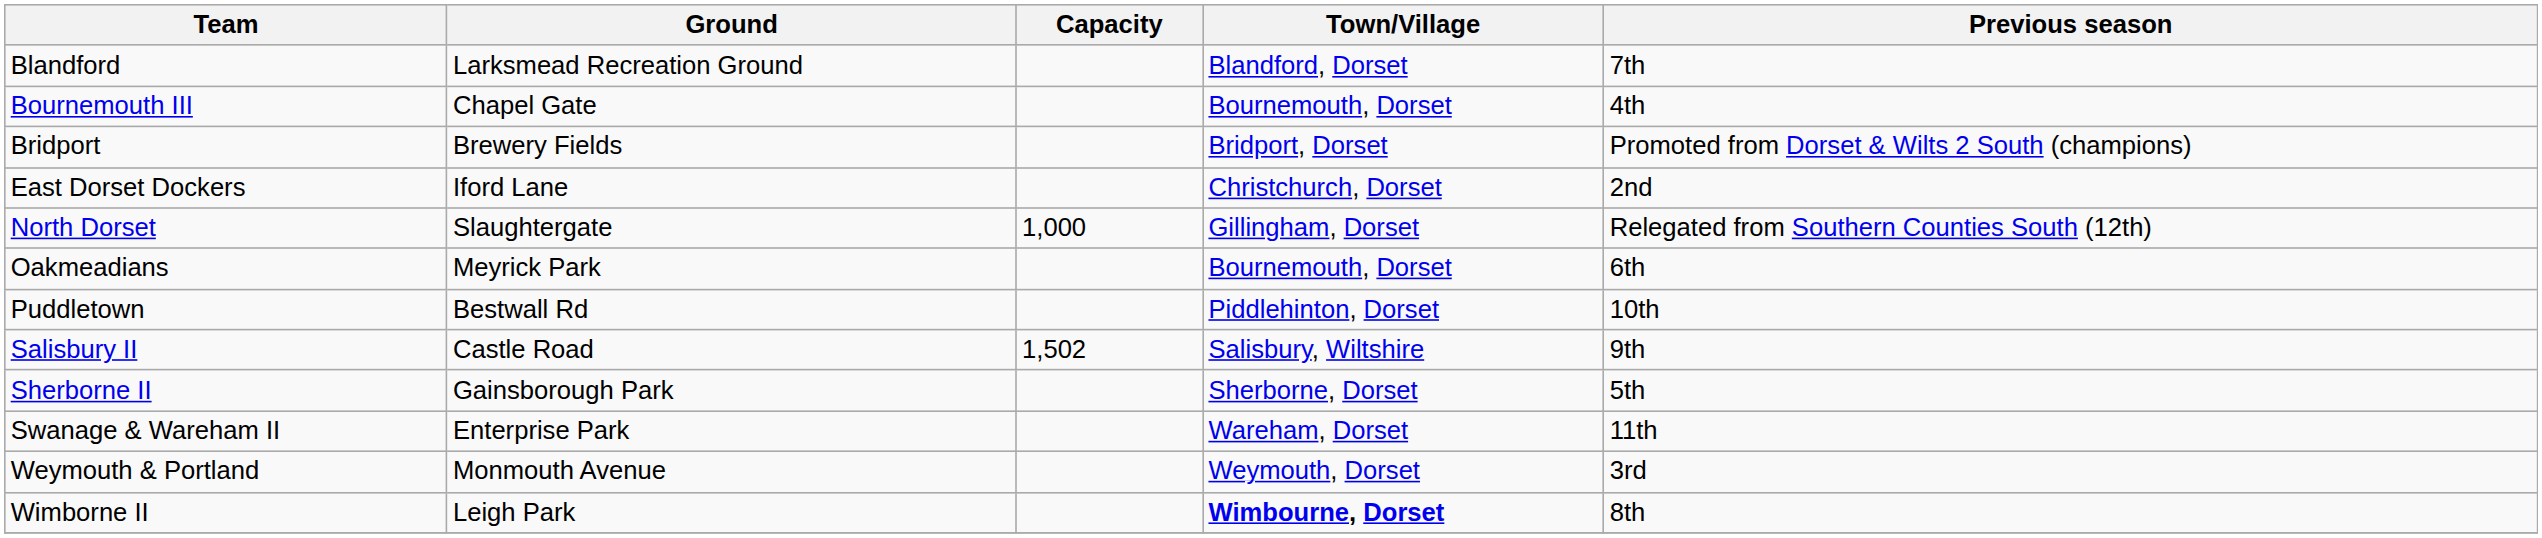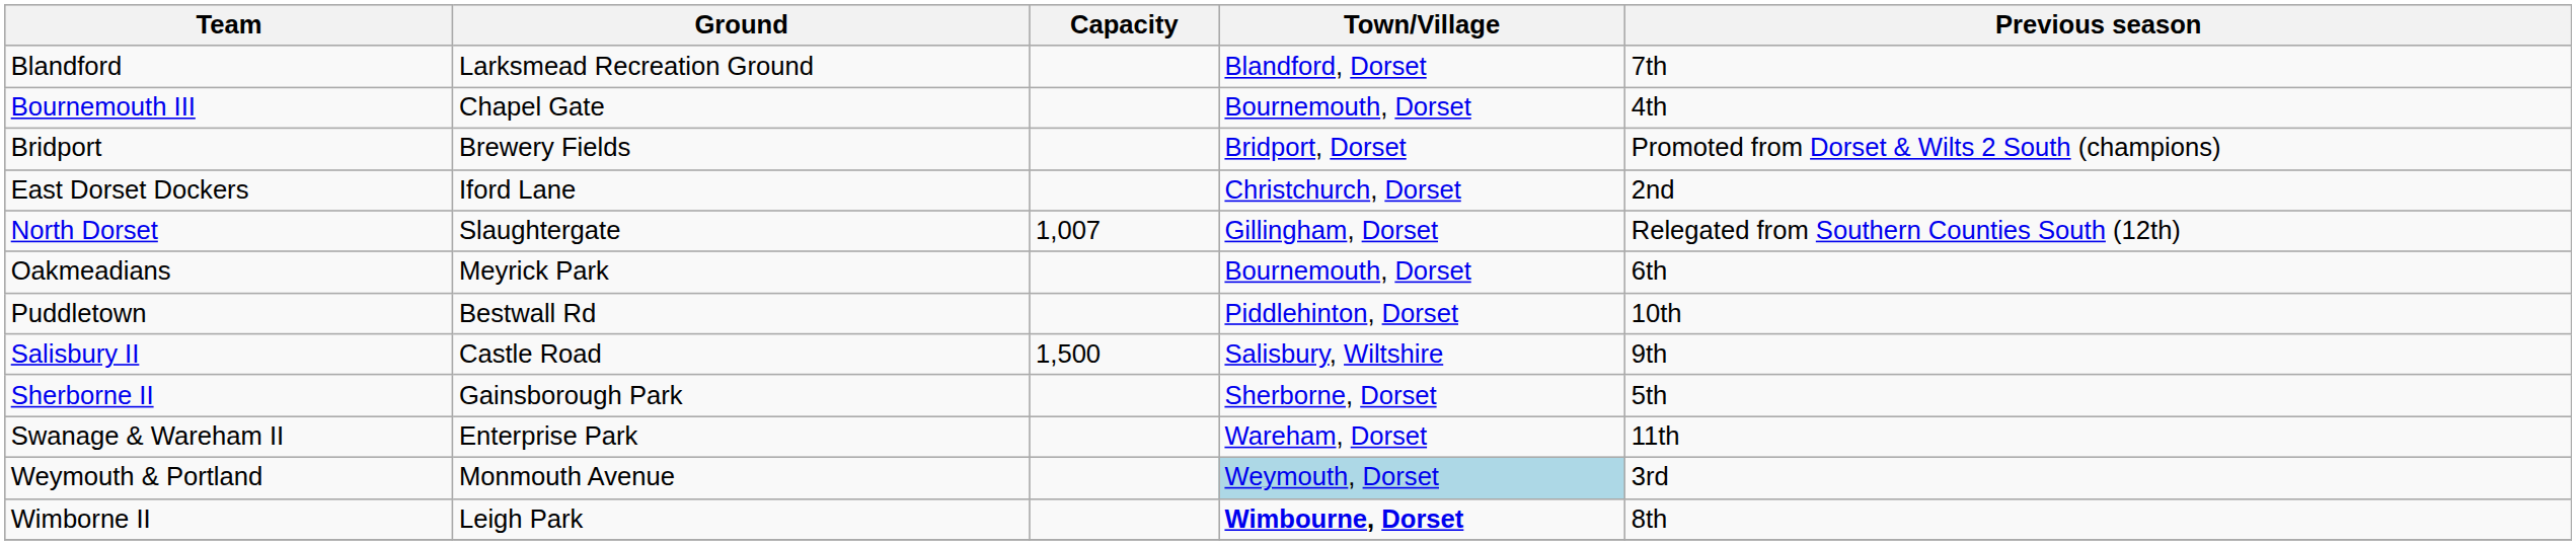North Dorset | Capacity: 1,000 -> 1,007
Salisbury II | Capacity: 1,502 -> 1,500
Weymouth & Portland | Town/Village: no background -> lightblue background
